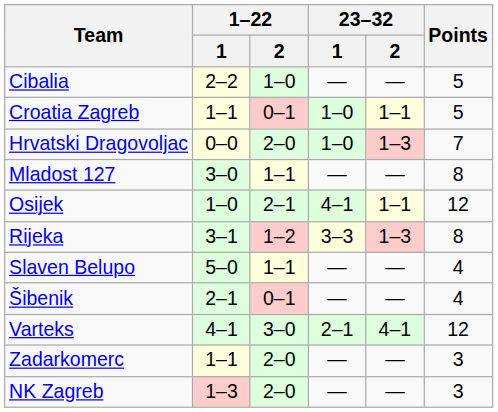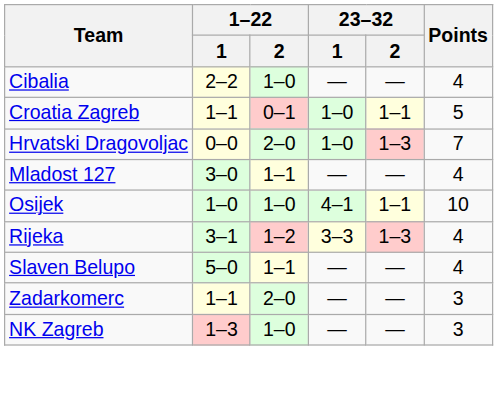Cibalia | Points: 5 -> 4
Mladost 127 | Points: 8 -> 4
Osijek | 1–22 / 2: 2–1 -> 1–0
Osijek | Points: 12 -> 10
Rijeka | Points: 8 -> 4
- row: Šibenik | 2–1 | 0–1 | — | — | 4
- row: Varteks | 4–1 | 3–0 | 2–1 | 4–1 | 12
NK Zagreb | 1–22 / 2: 2–0 -> 1–0
